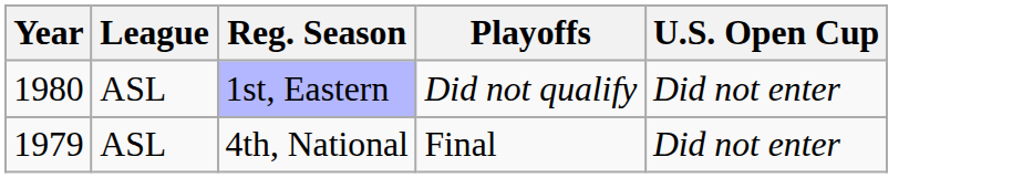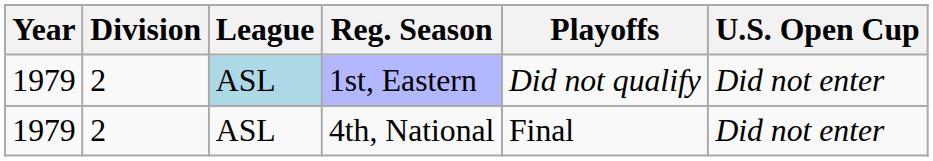+ column: Division | 2 | 2
1st, Eastern | Year: 1980 -> 1979
1st, Eastern | League: no background -> lightblue background
